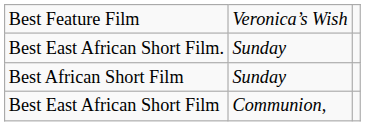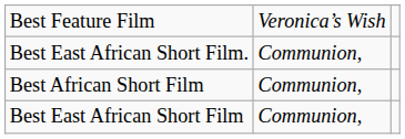Best East African Short Film. | column 2: Sunday -> Communion,
Best African Short Film | column 2: Sunday -> Communion,
